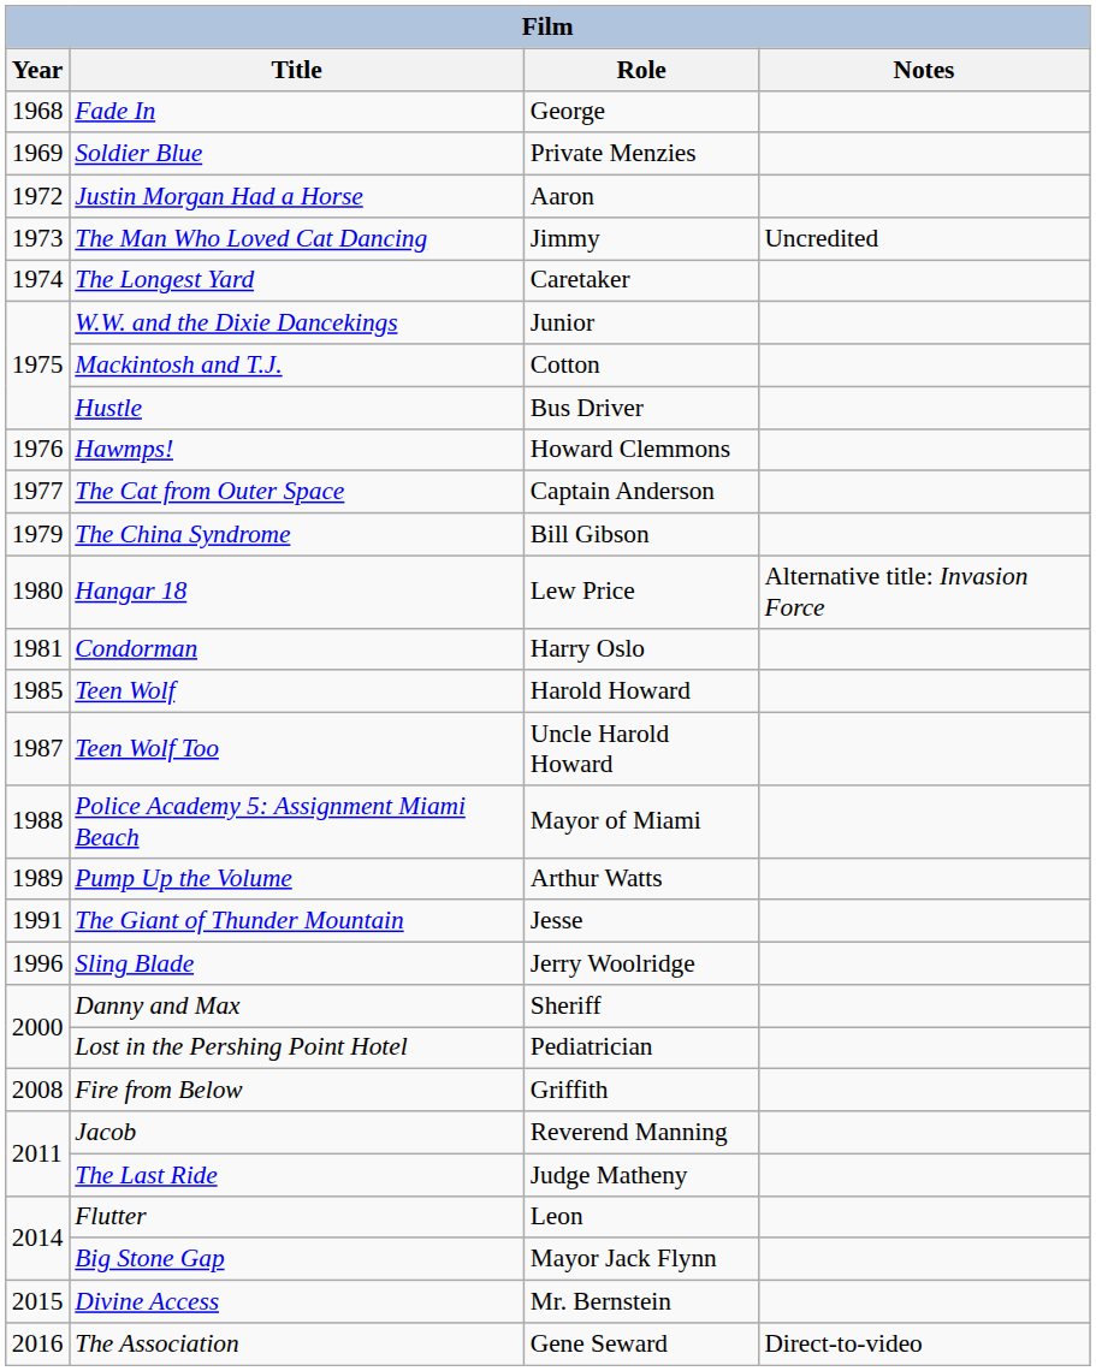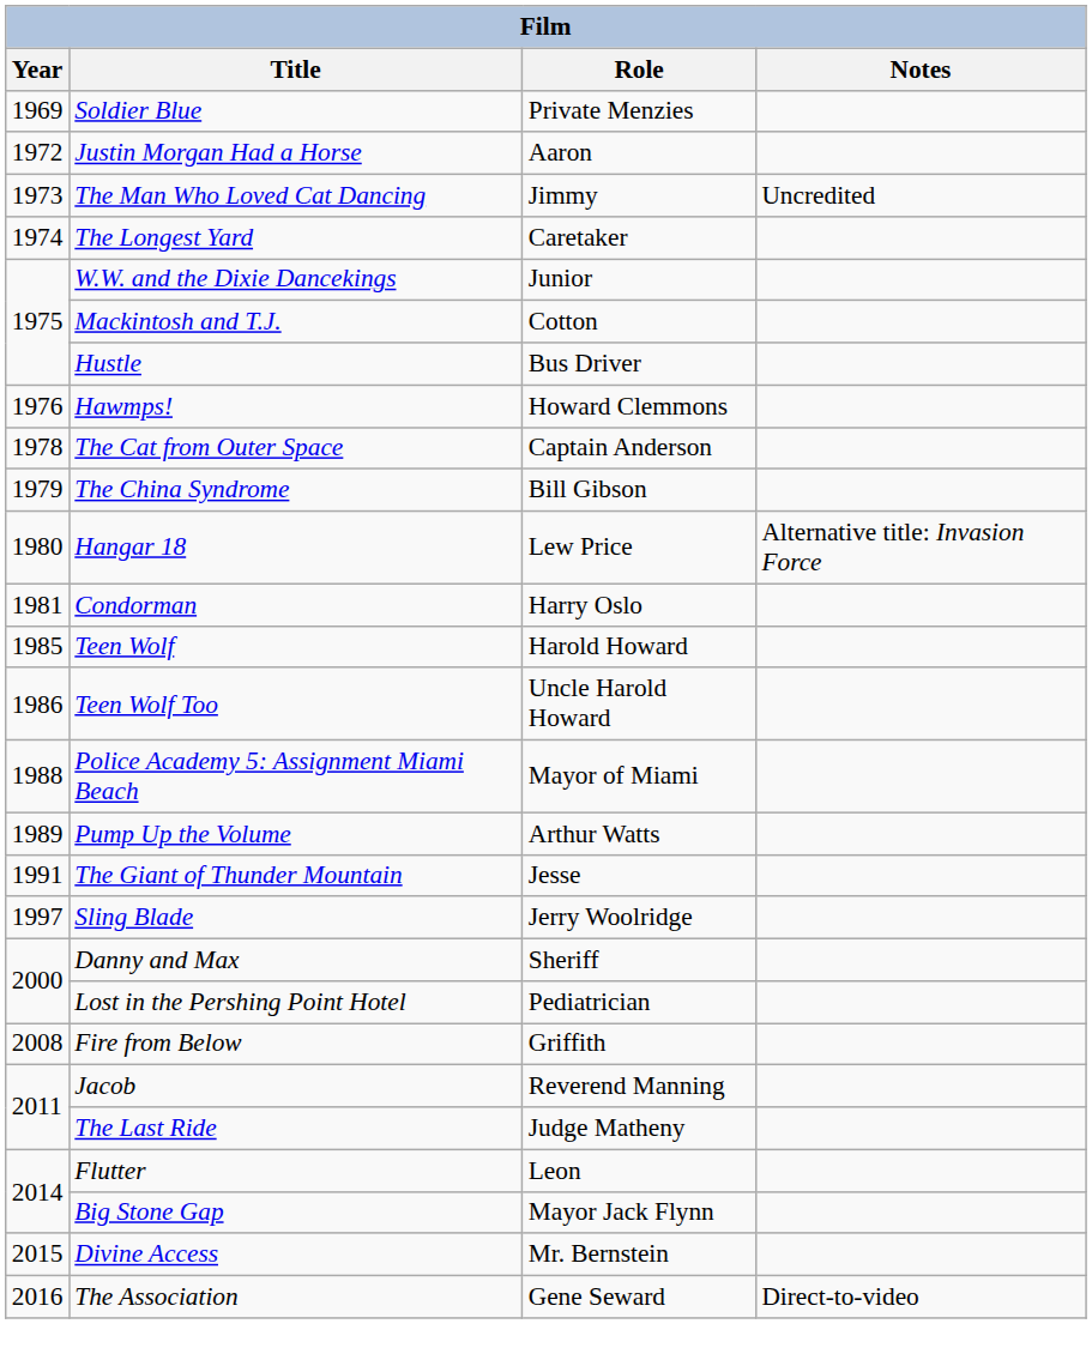- row: 1968 | Fade In | George
The Cat from Outer Space | Year: 1977 -> 1978
Teen Wolf Too | Year: 1987 -> 1986
Sling Blade | Year: 1996 -> 1997
